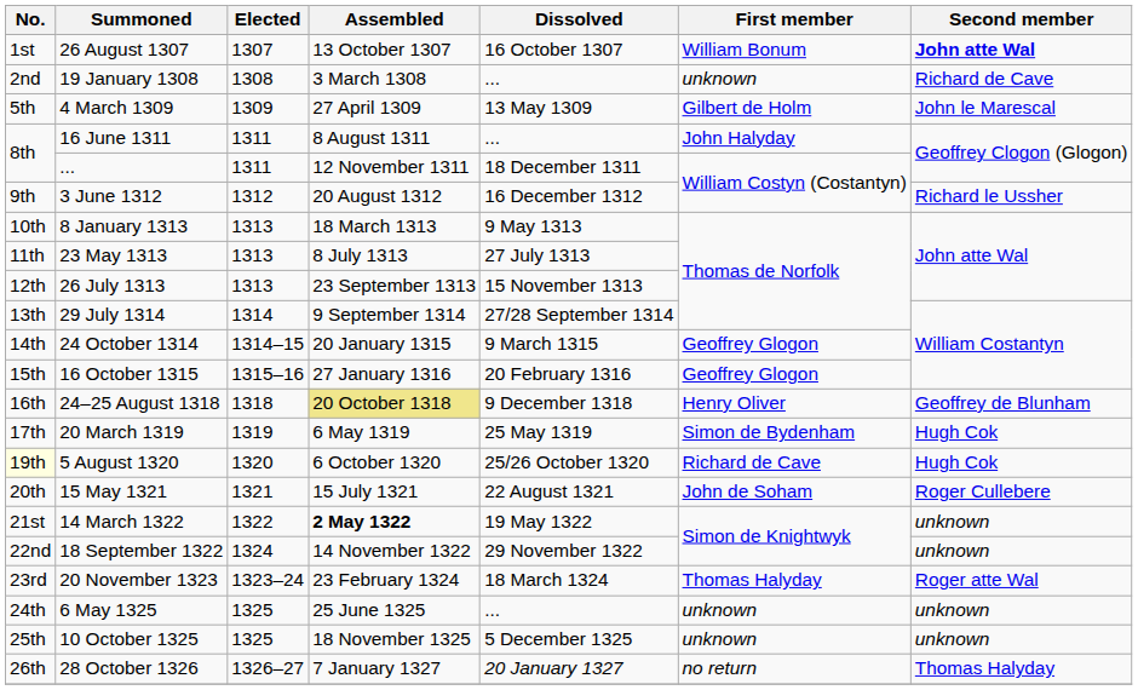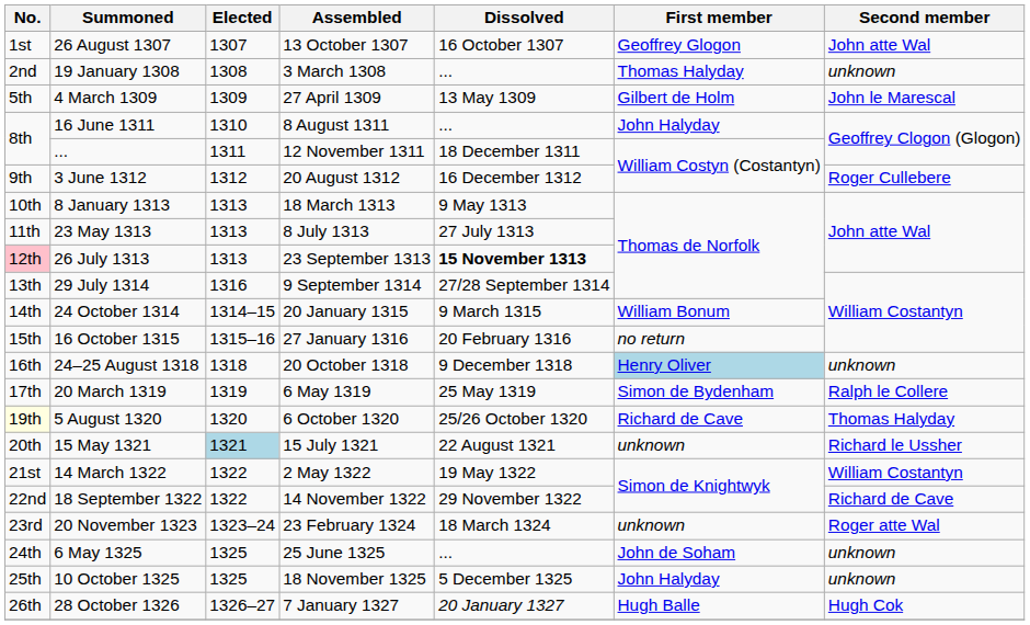26 August 1307 | First member: William Bonum -> Geoffrey Glogon
26 August 1307 | Second member: bold -> normal
19 January 1308 | First member: unknown -> Thomas Halyday
19 January 1308 | Second member: Richard de Cave -> unknown
16 June 1311 | Elected: 1311 -> 1310
3 June 1312 | Second member: Richard le Ussher -> Roger Cullebere
26 July 1313 | No.: no background -> pink background
26 July 1313 | Dissolved: normal -> bold
29 July 1314 | Elected: 1314 -> 1316
24 October 1314 | First member: Geoffrey Glogon -> William Bonum
16 October 1315 | First member: Geoffrey Glogon -> no return
24–25 August 1318 | Assembled: khaki background -> no background
24–25 August 1318 | First member: no background -> lightblue background
24–25 August 1318 | Second member: Geoffrey de Blunham -> unknown
20 March 1319 | Second member: Hugh Cok -> Ralph le Collere
5 August 1320 | Second member: Hugh Cok -> Thomas Halyday
15 May 1321 | Elected: no background -> lightblue background
15 May 1321 | First member: John de Soham -> unknown
15 May 1321 | Second member: Roger Cullebere -> Richard le Ussher
14 March 1322 | Assembled: bold -> normal
14 March 1322 | Second member: unknown -> William Costantyn
18 September 1322 | Elected: 1324 -> 1322
18 September 1322 | Second member: unknown -> Richard de Cave
20 November 1323 | First member: Thomas Halyday -> unknown
6 May 1325 | First member: unknown -> John de Soham
10 October 1325 | First member: unknown -> John Halyday
28 October 1326 | First member: no return -> Hugh Balle
28 October 1326 | Second member: Thomas Halyday -> Hugh Cok
